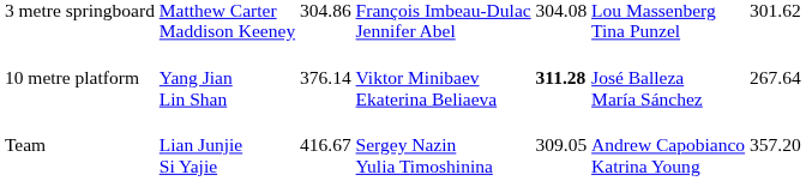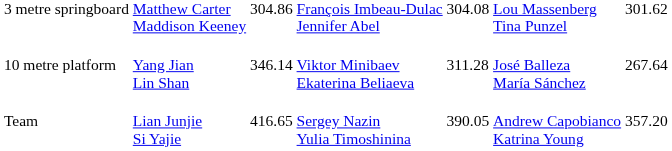10 metre platform | column 3: 376.14 -> 346.14
10 metre platform | column 5: bold -> normal
Team | column 3: 416.67 -> 416.65
Team | column 5: 309.05 -> 390.05
